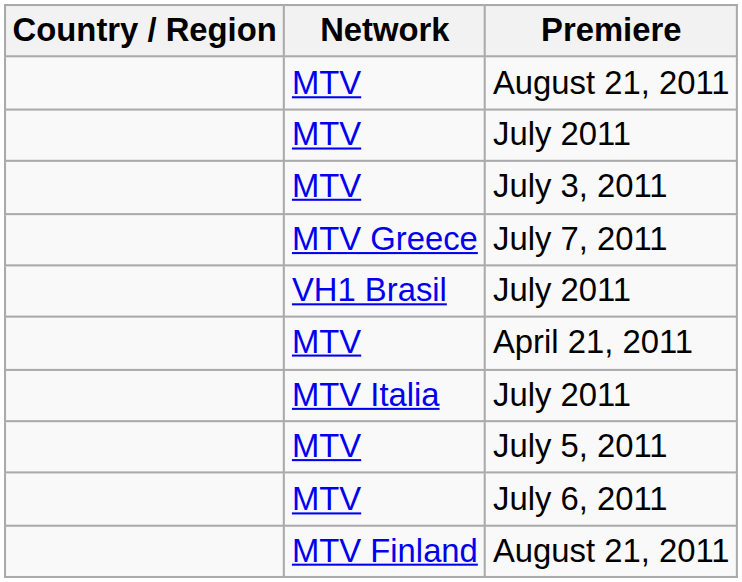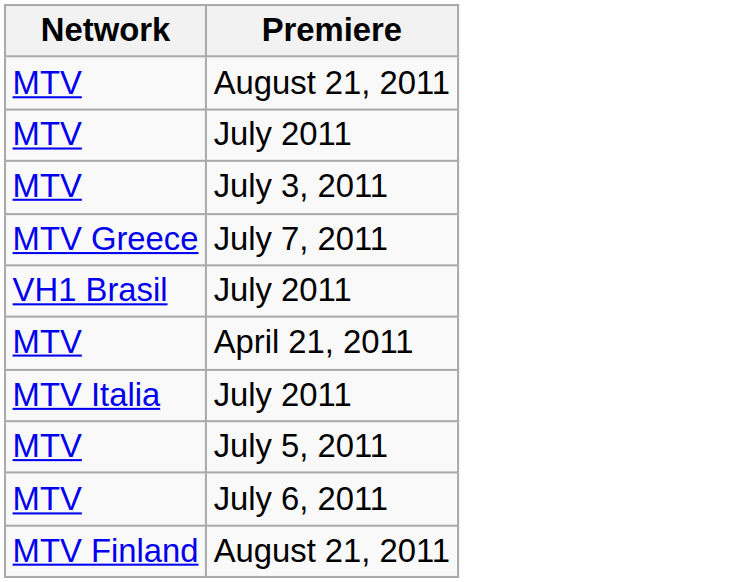- column: Country / Region
